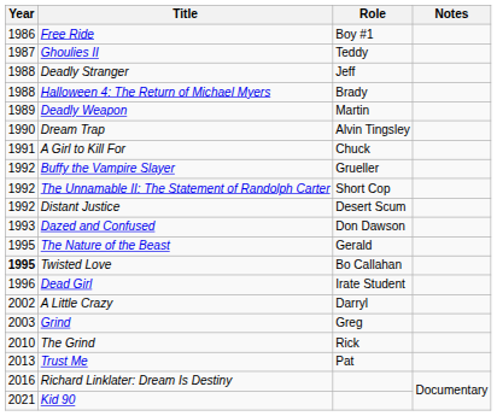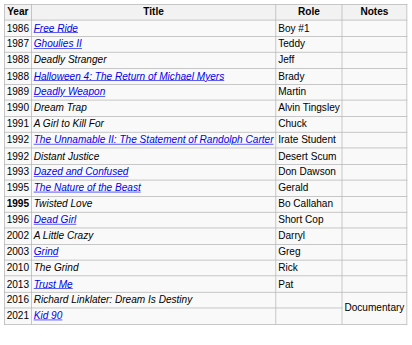- row: 1992 | Buffy the Vampire Slayer | Grueller
The Unnamable II: The Statement of Randolph Carter | Role: Short Cop -> Irate Student
Dead Girl | Role: Irate Student -> Short Cop
